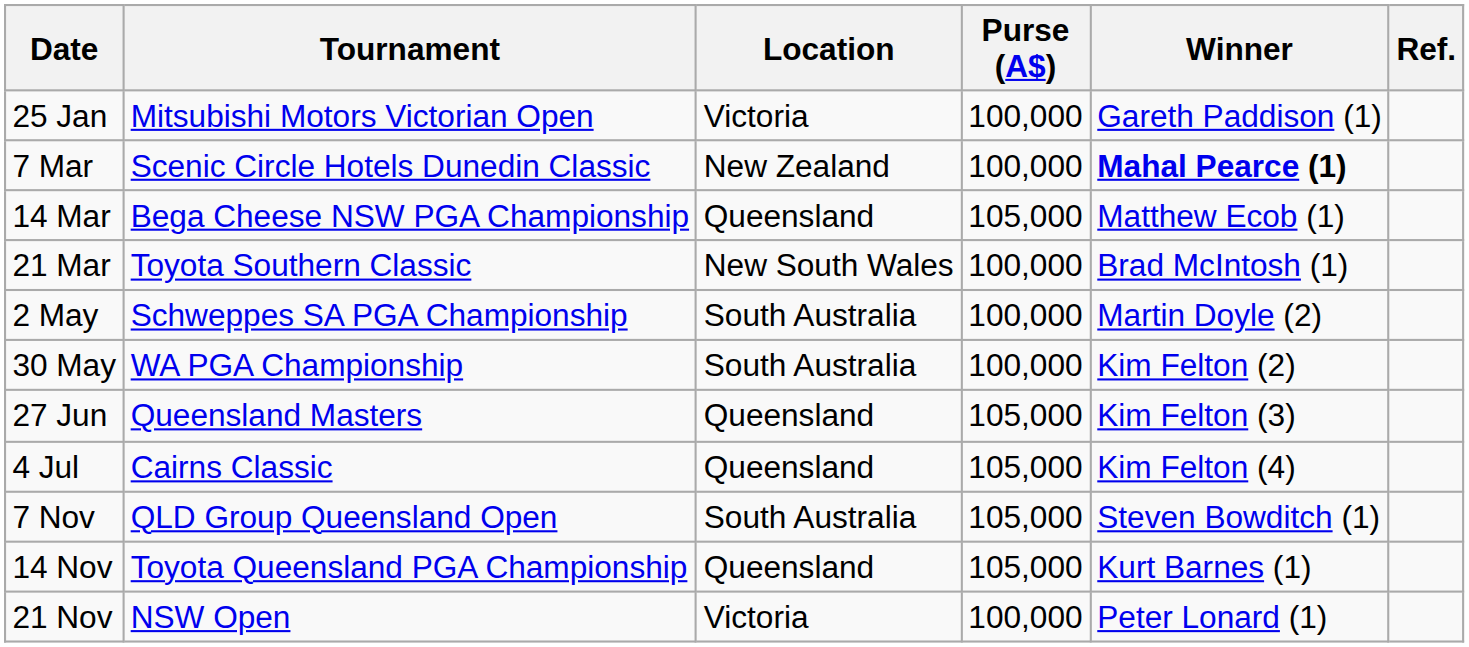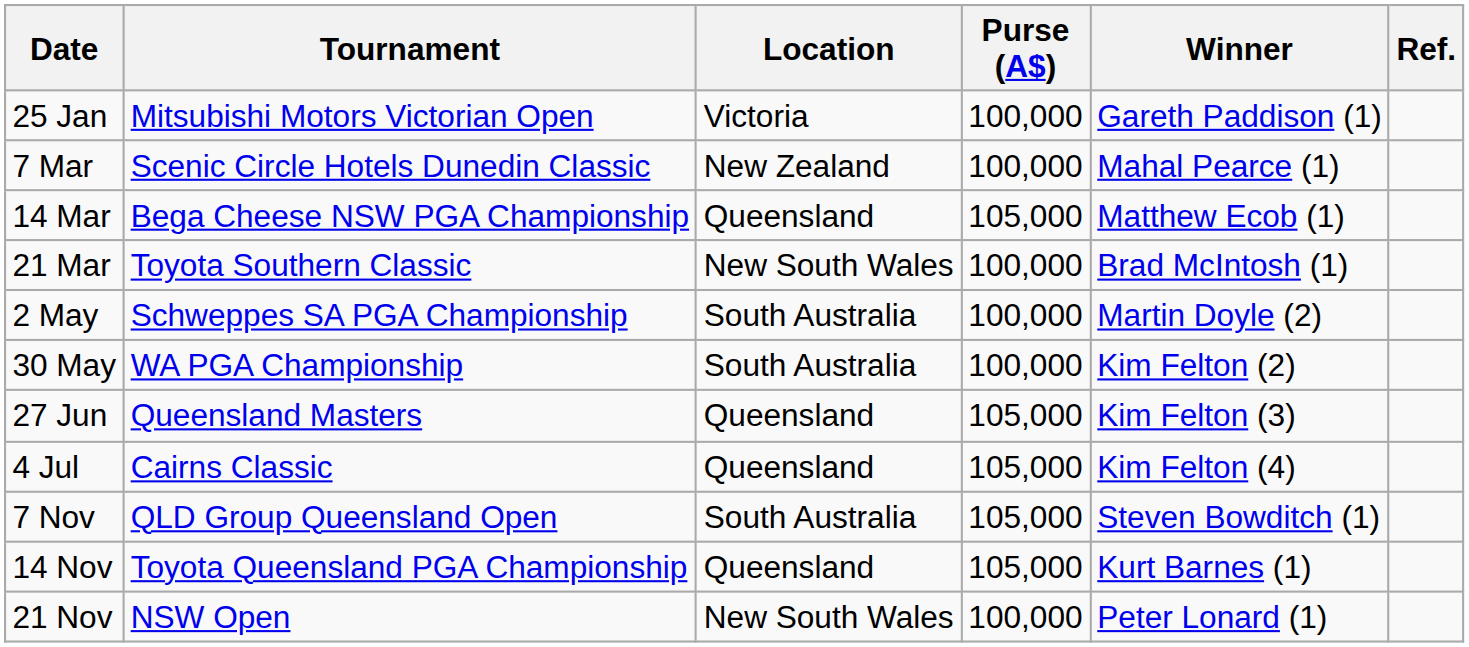7 Mar | Winner: bold -> normal
21 Nov | Location: Victoria -> New South Wales
